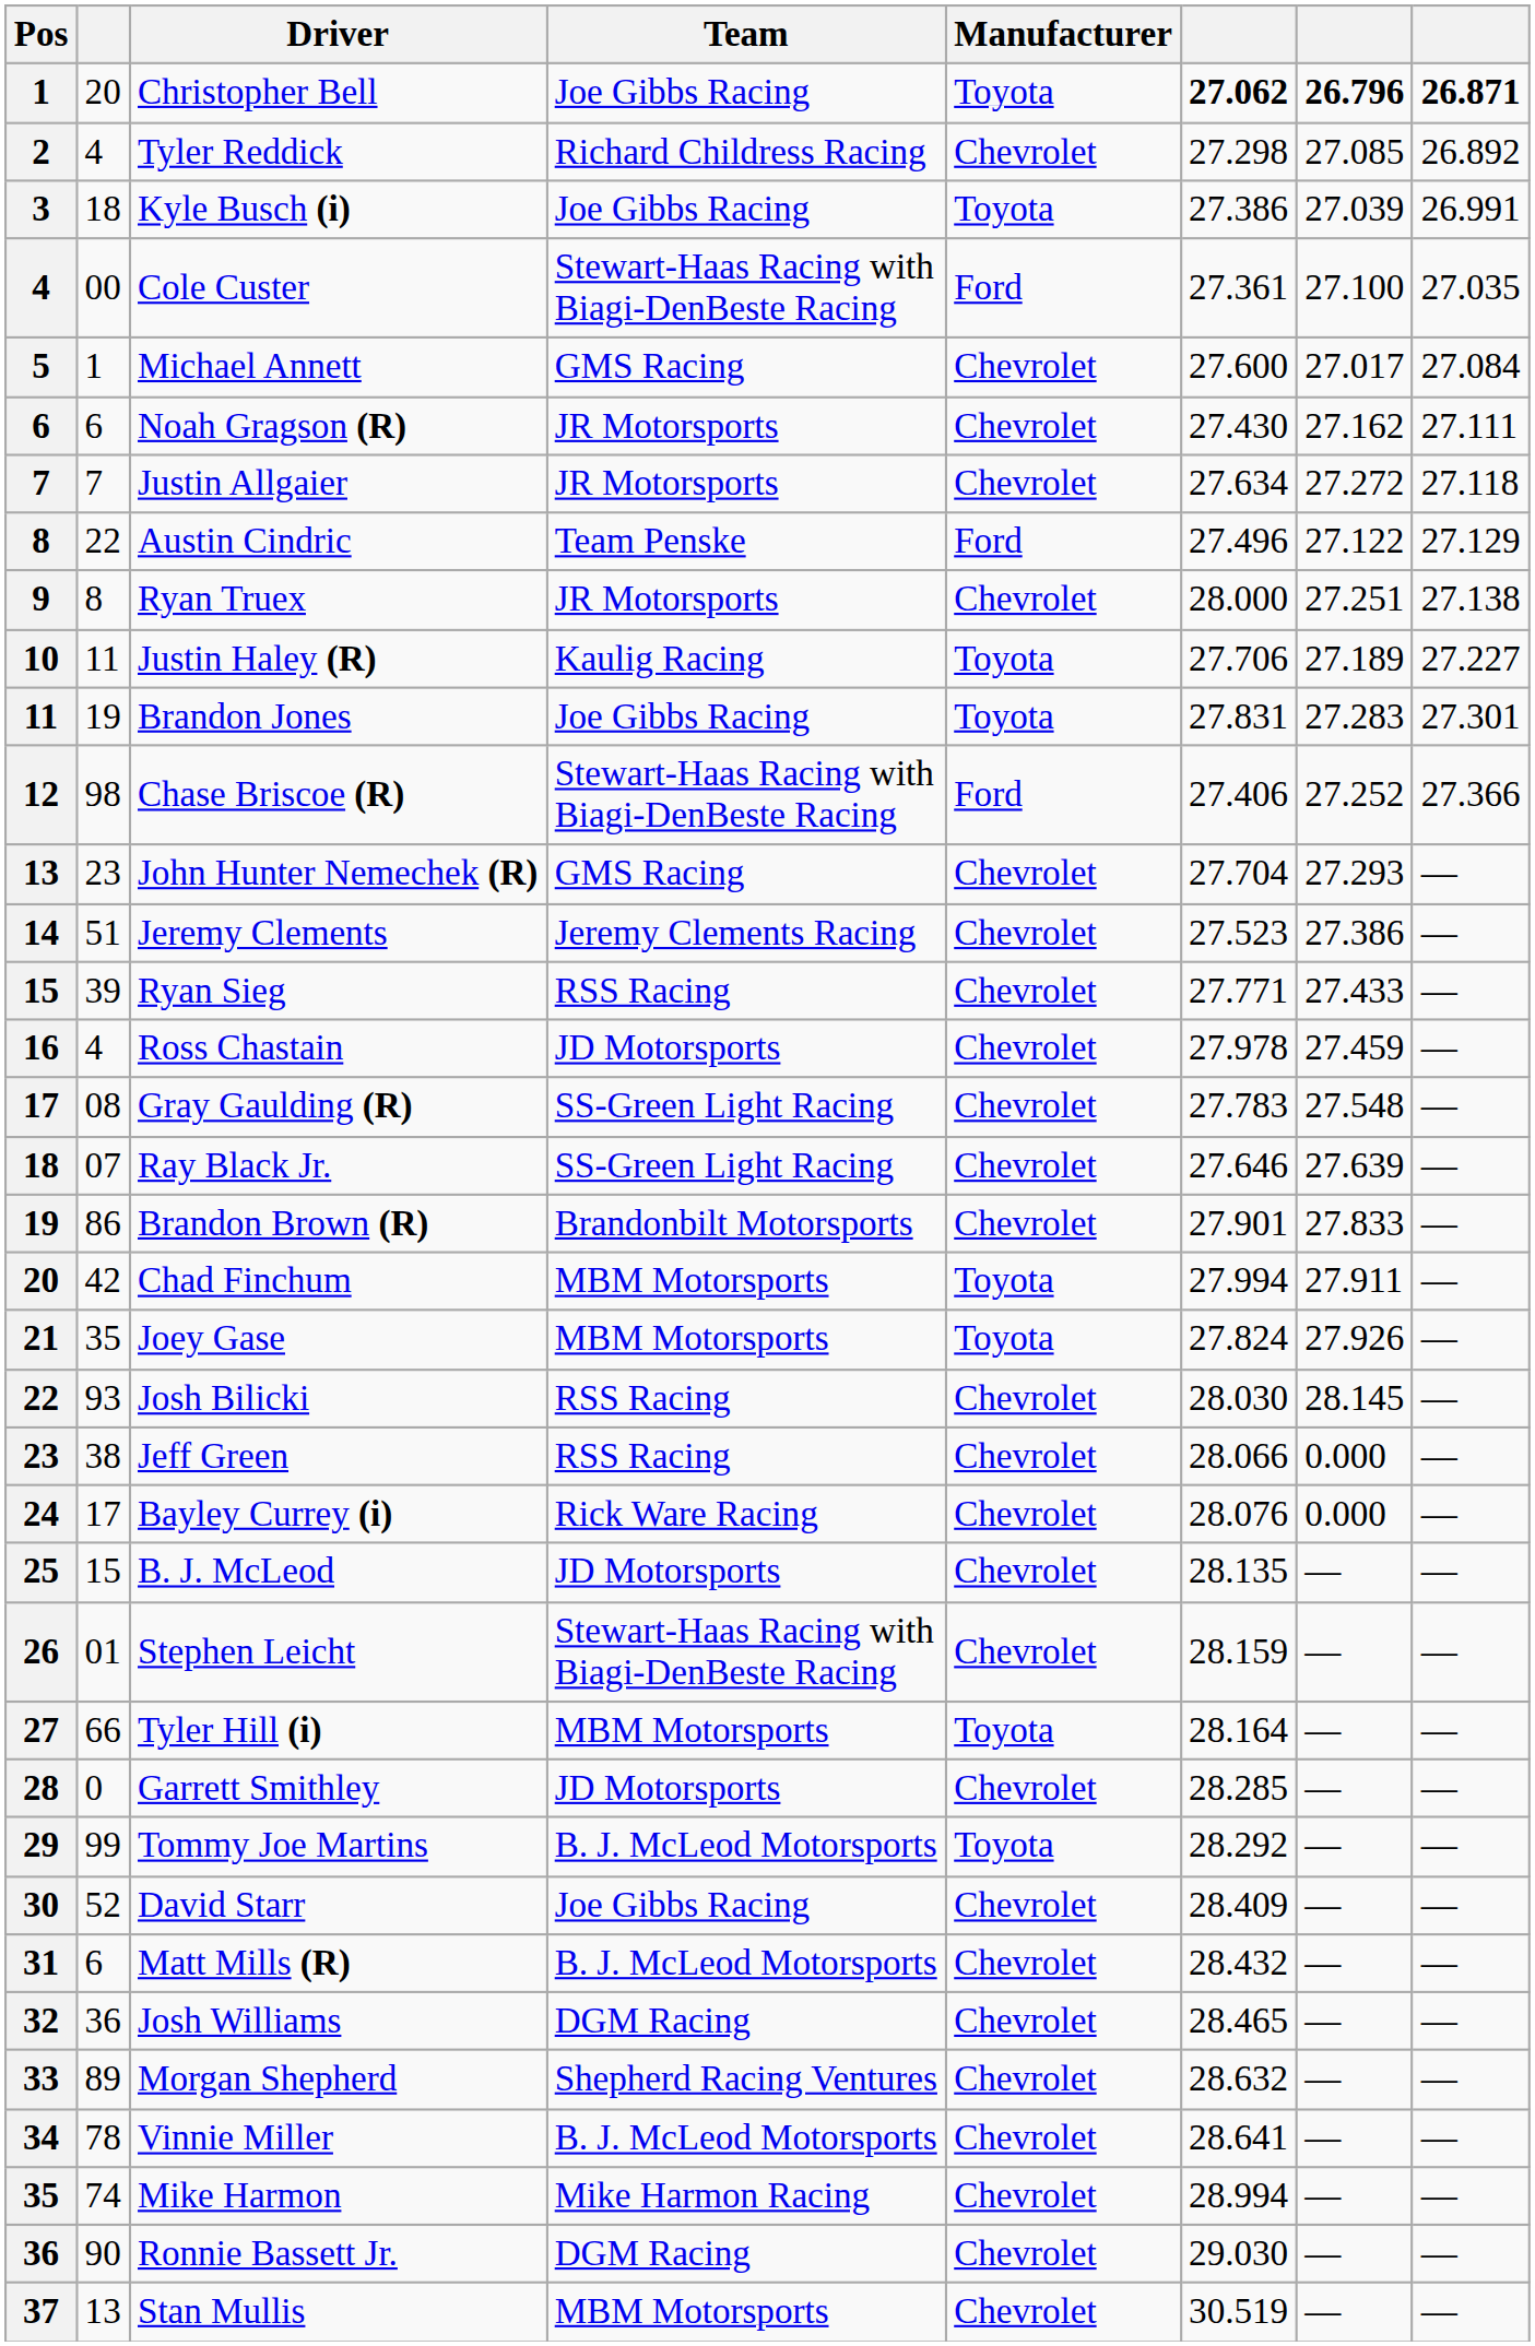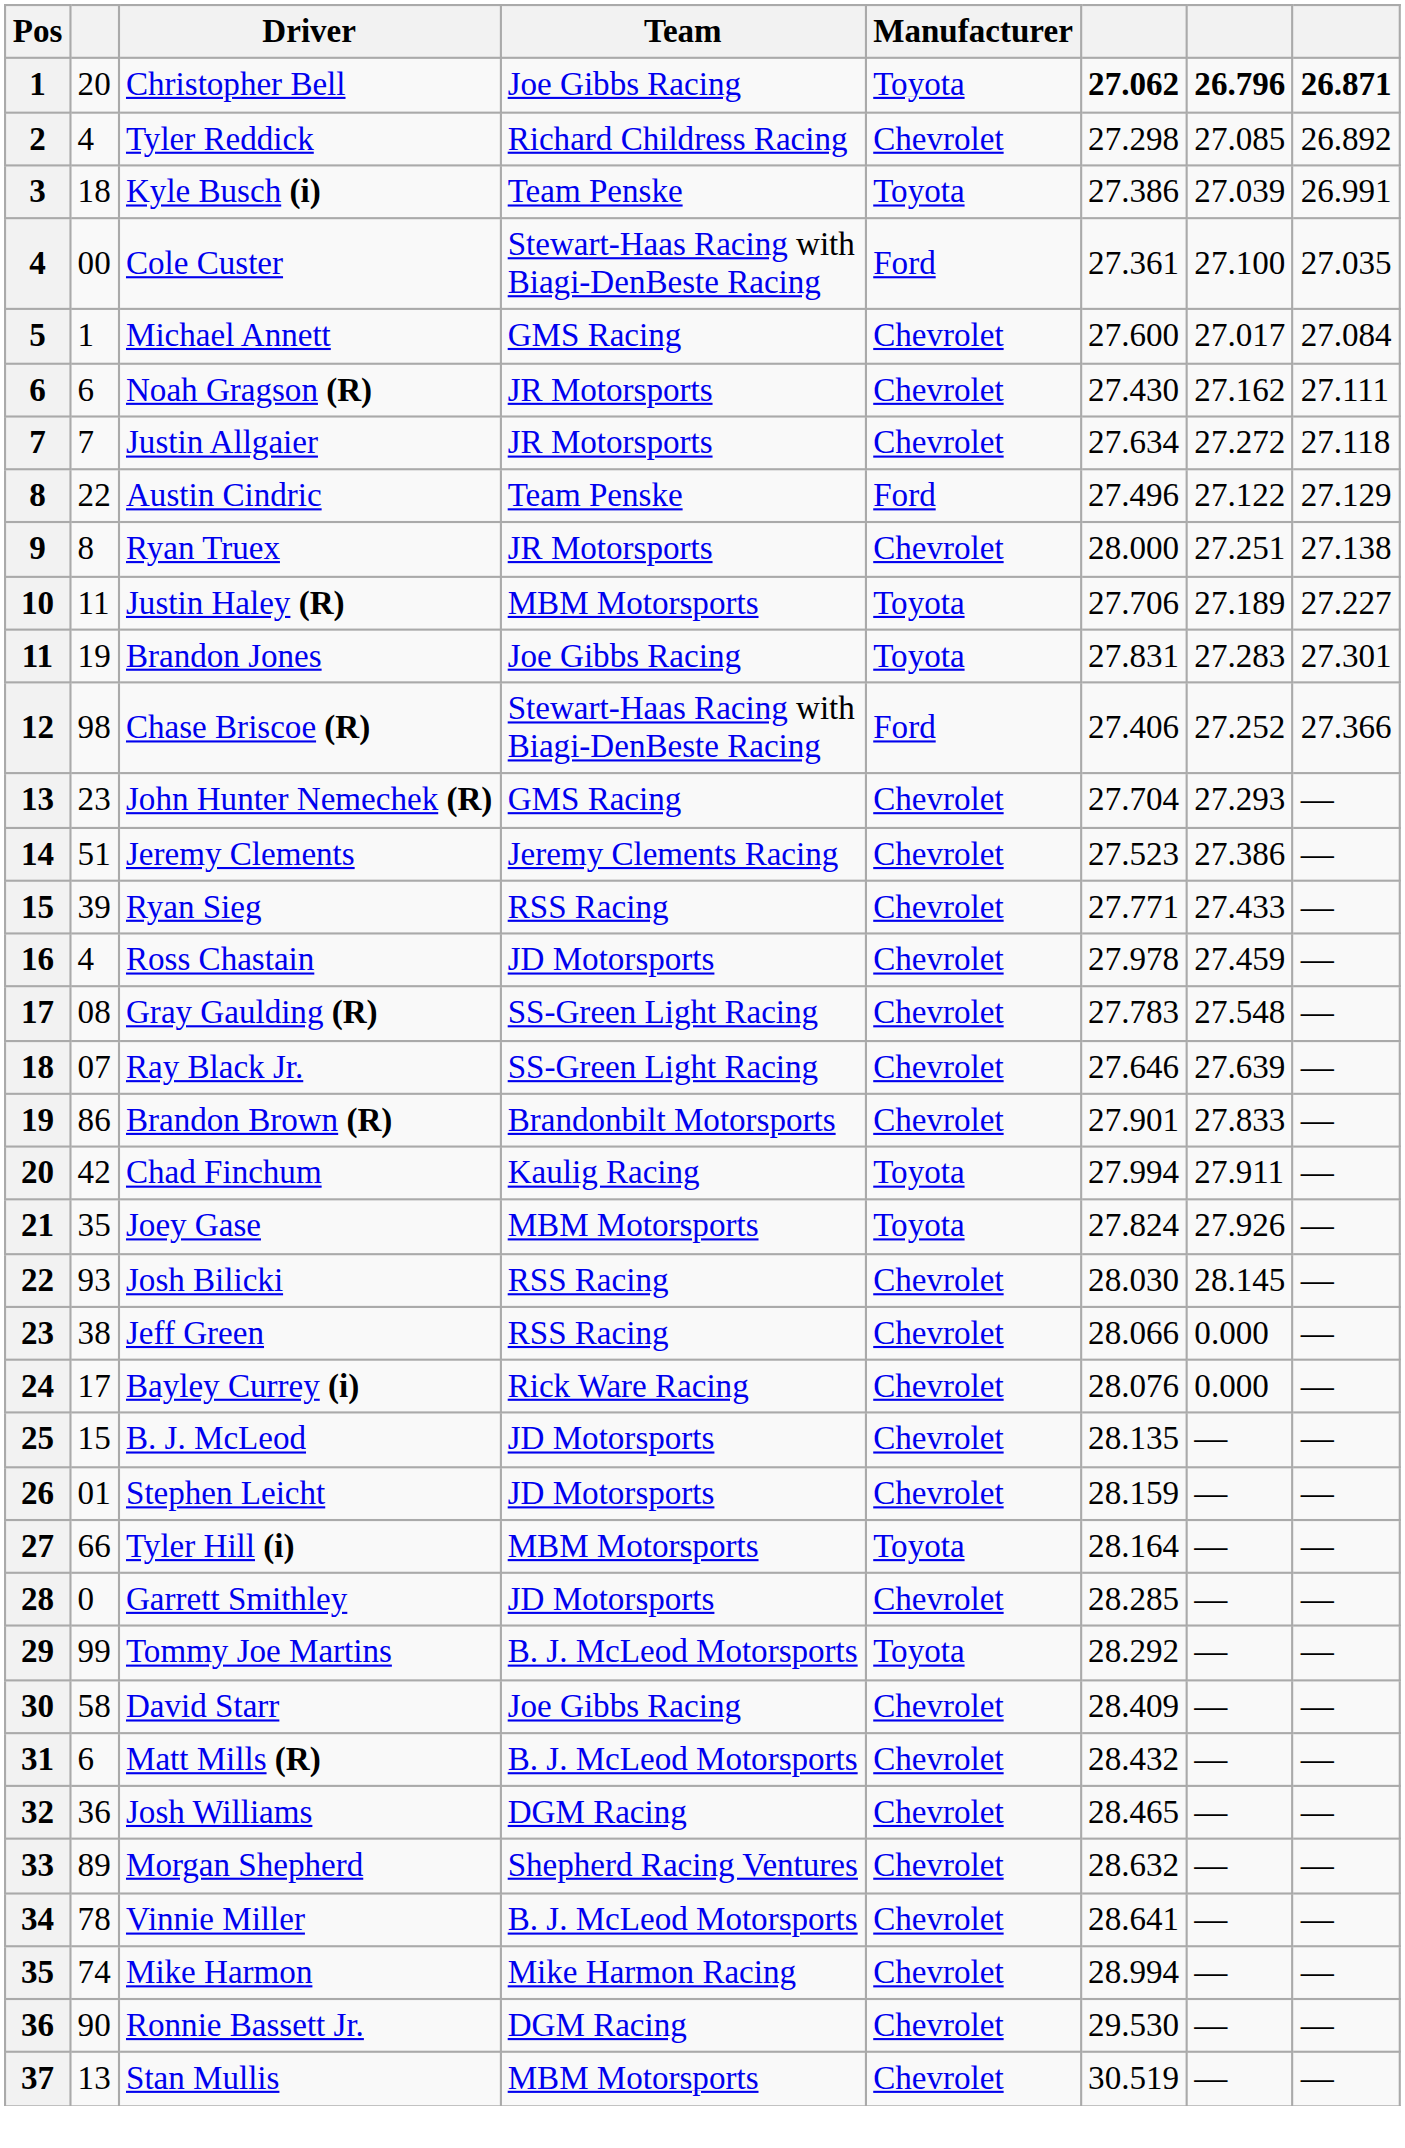Kyle Busch (i) | Team: Joe Gibbs Racing -> Team Penske
Justin Haley (R) | Team: Kaulig Racing -> MBM Motorsports
Chad Finchum | Team: MBM Motorsports -> Kaulig Racing
Stephen Leicht | Team: Stewart-Haas Racing with Biagi-DenBeste Racing -> JD Motorsports
David Starr | column 2: 52 -> 58
Ronnie Bassett Jr. | column 6: 29.030 -> 29.530
